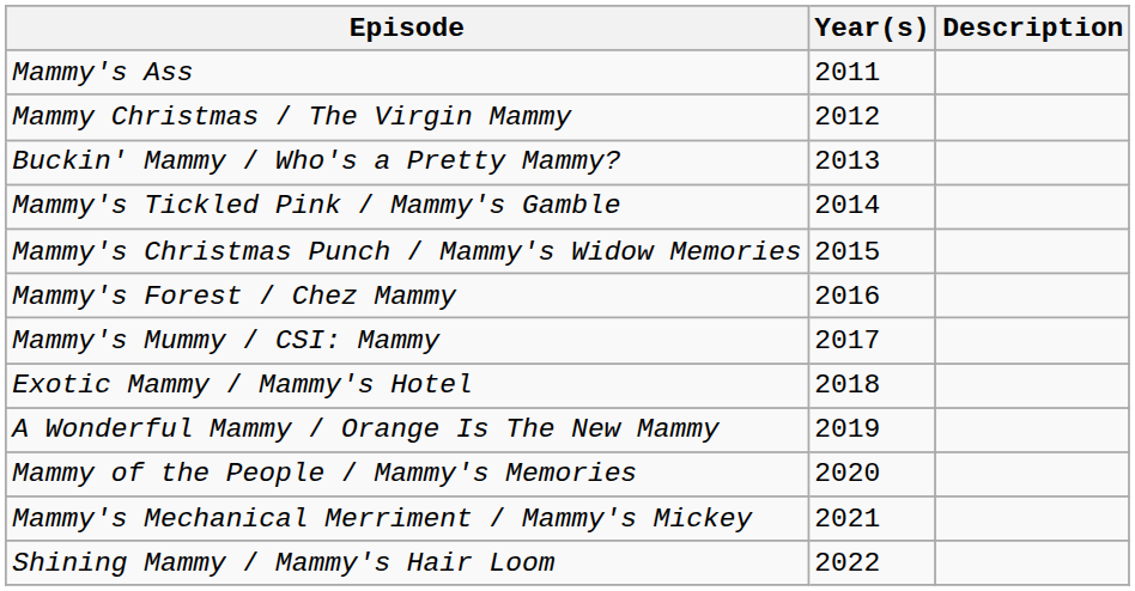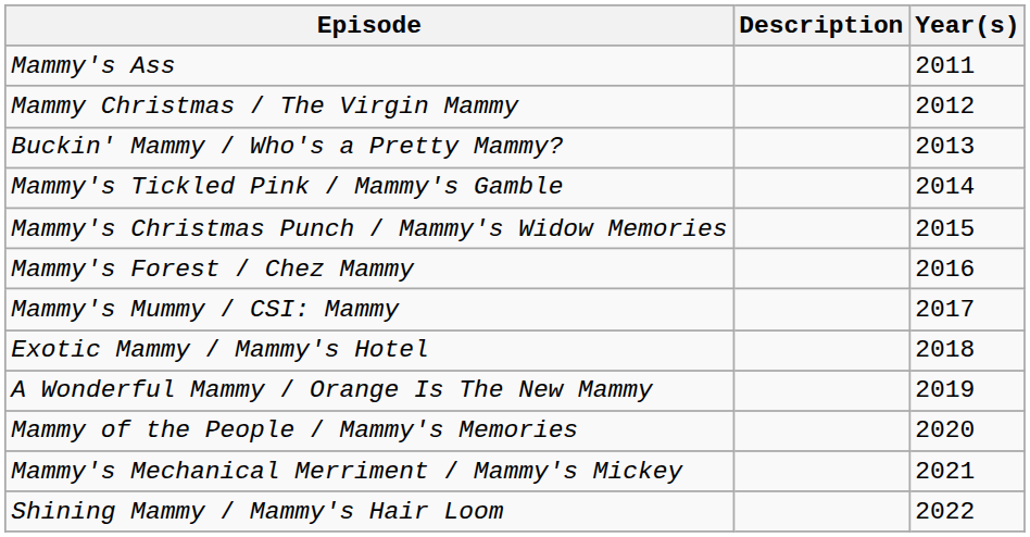columns swapped: Year(s) <-> Description
